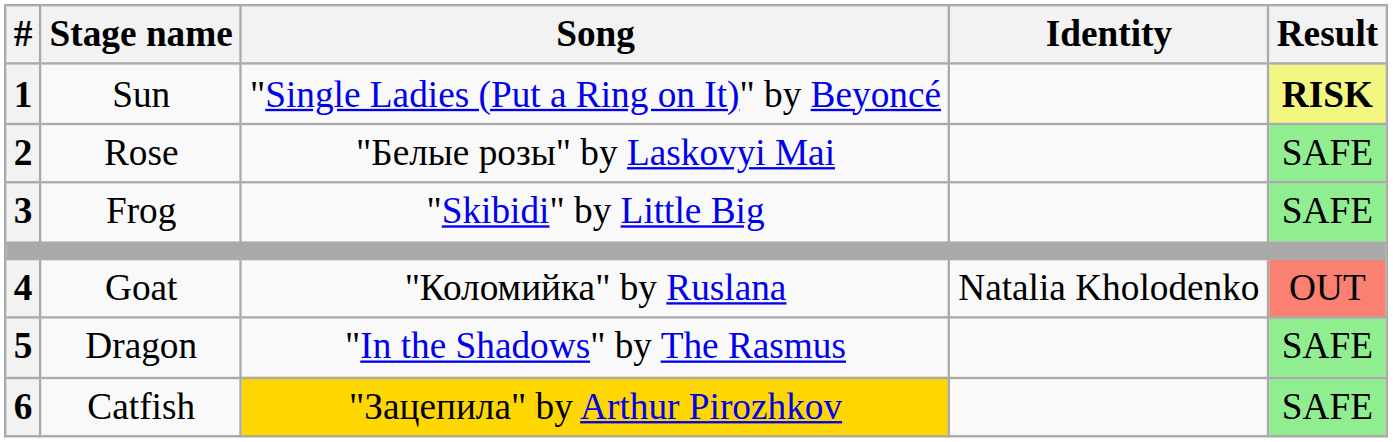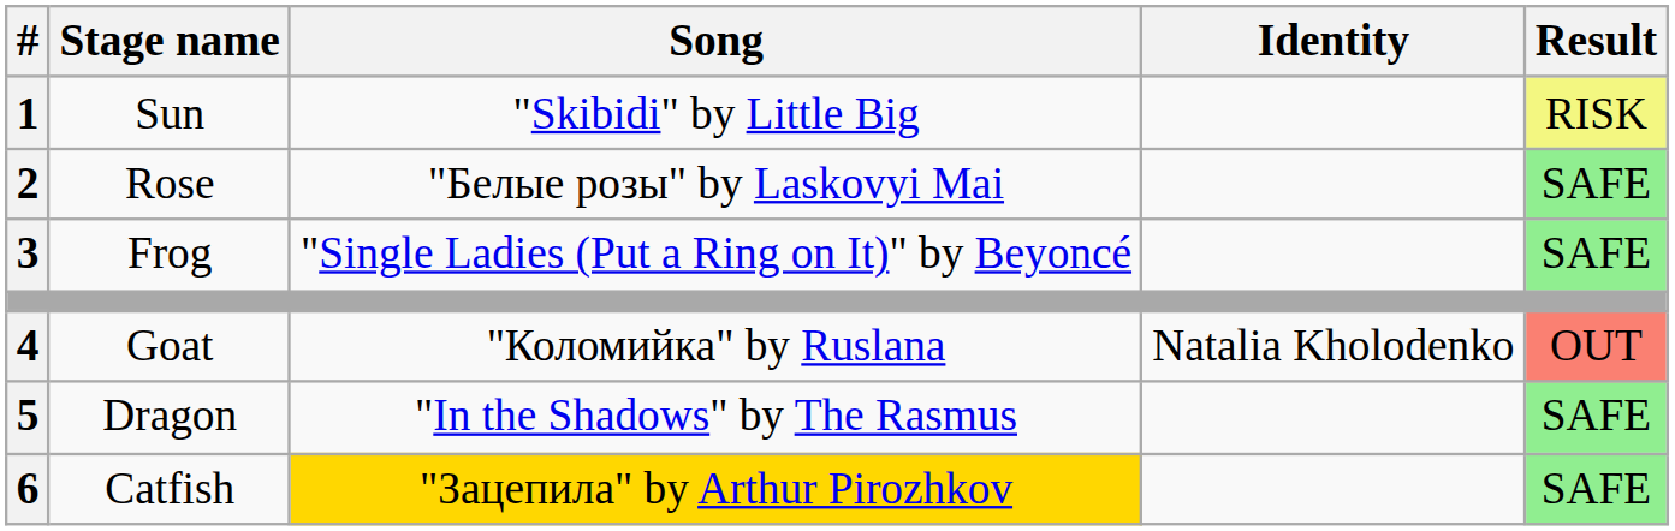Sun | Song: "Single Ladies (Put a Ring on It)" by Beyoncé -> "Skibidi" by Little Big
Sun | Result: bold -> normal
Frog | Song: "Skibidi" by Little Big -> "Single Ladies (Put a Ring on It)" by Beyoncé
